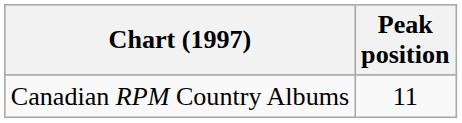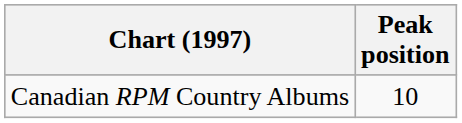Canadian RPM Country Albums | Peak position: 11 -> 10
